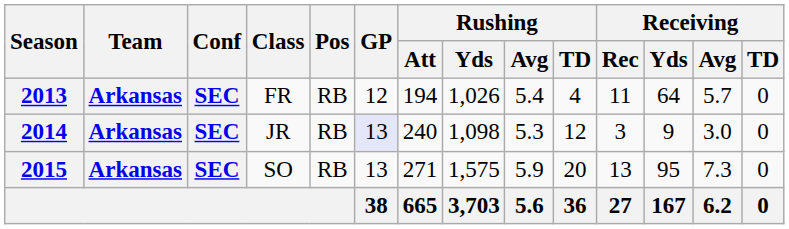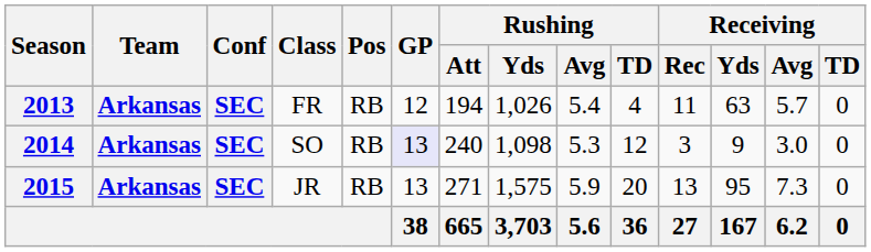2013 | Receiving / Yds: 64 -> 63
2014 | Class: JR -> SO
2015 | Class: SO -> JR
